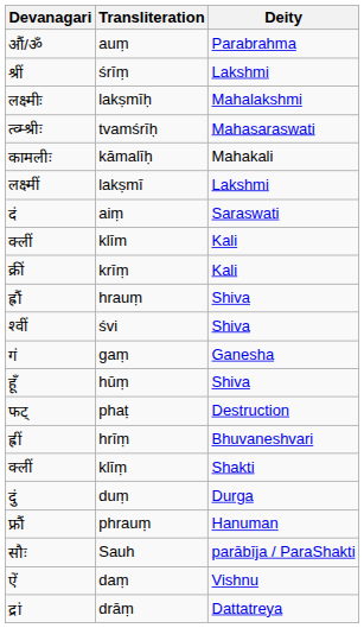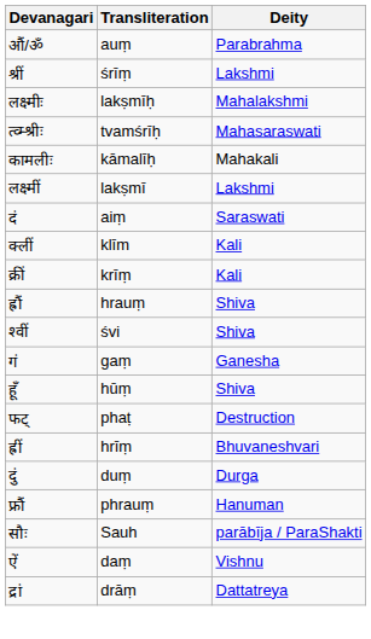- row: क्लीं | klīṃ | Shakti
